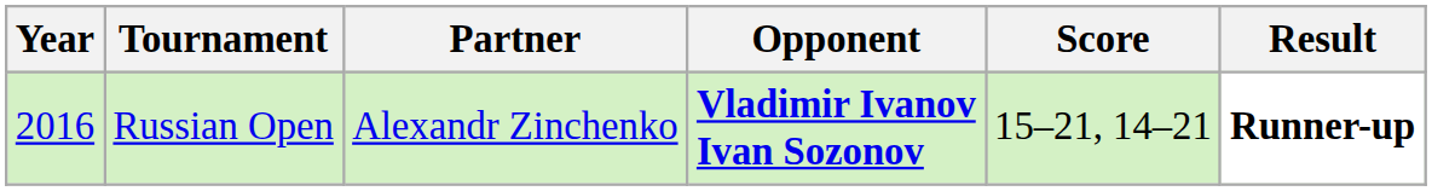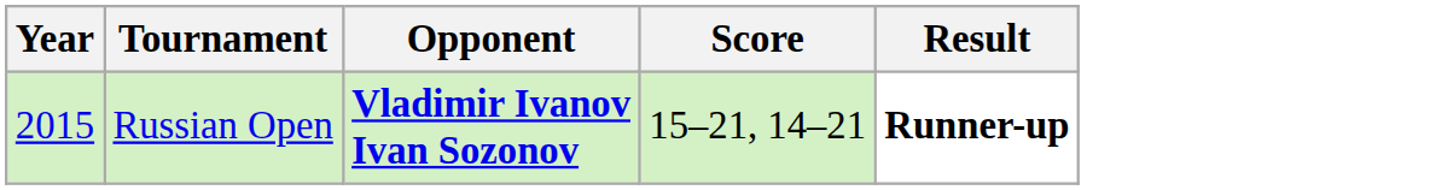- column: Partner | Alexandr Zinchenko
Russian Open | Year: 2016 -> 2015
